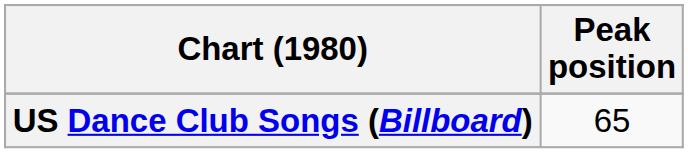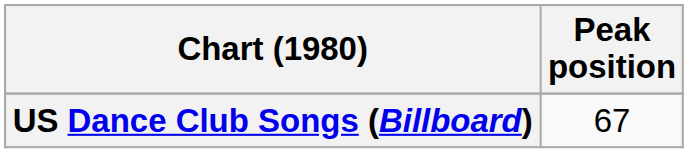US Dance Club Songs (Billboard) | Peak position: 65 -> 67
